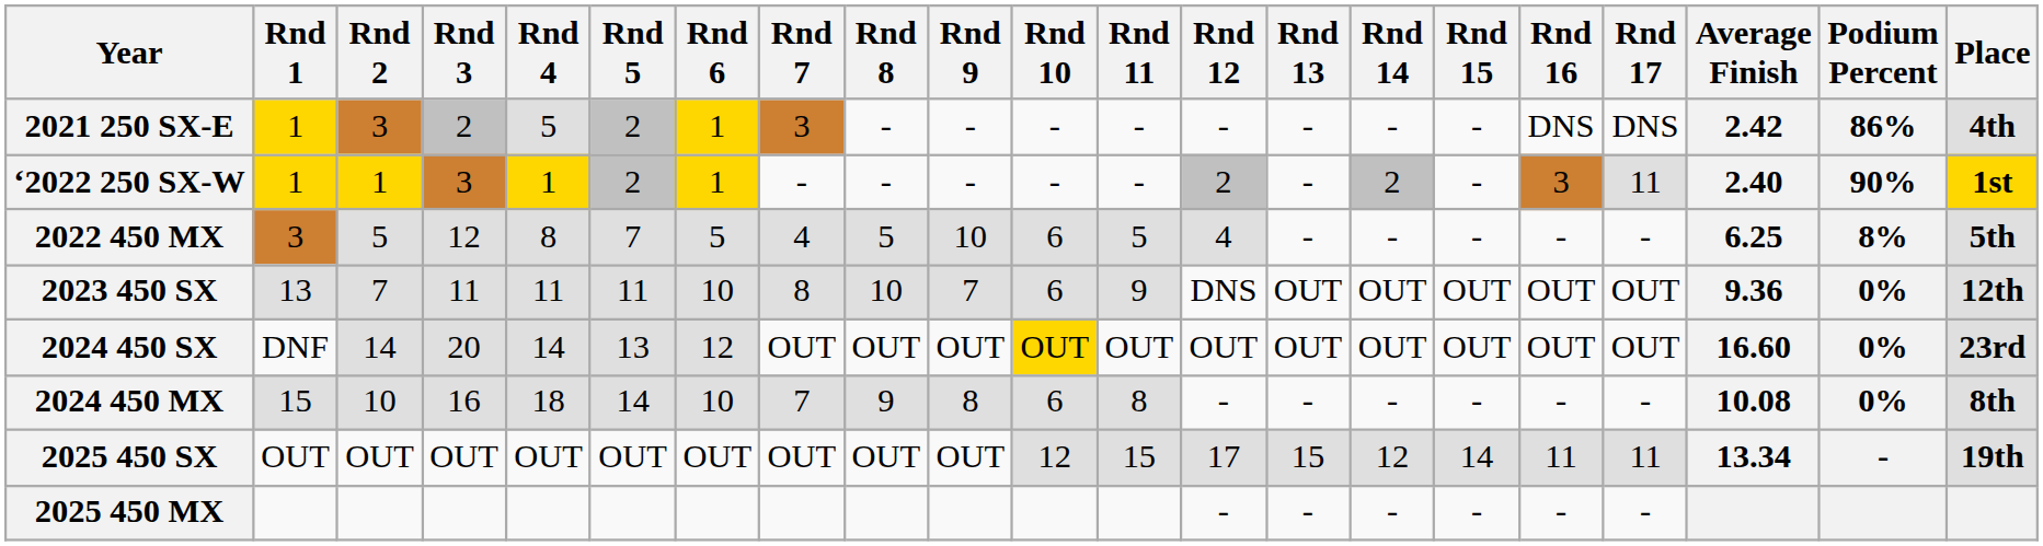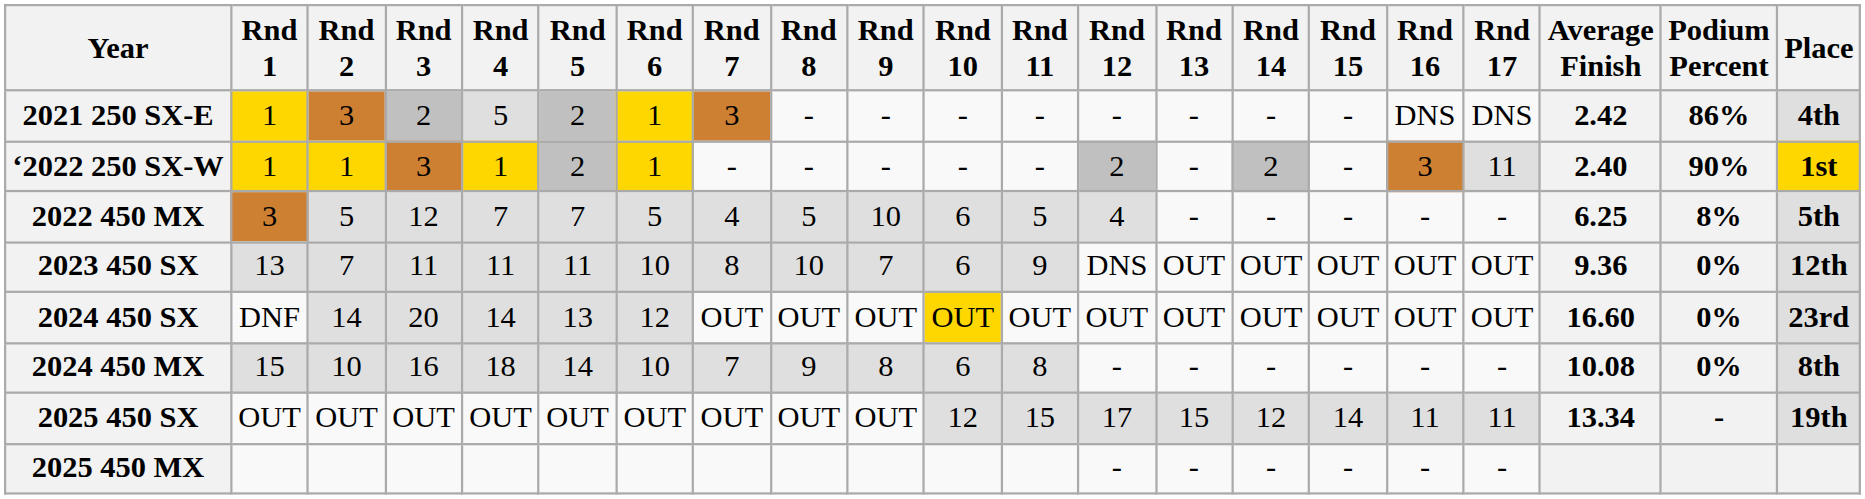2022 450 MX | Rnd 4: 8 -> 7
